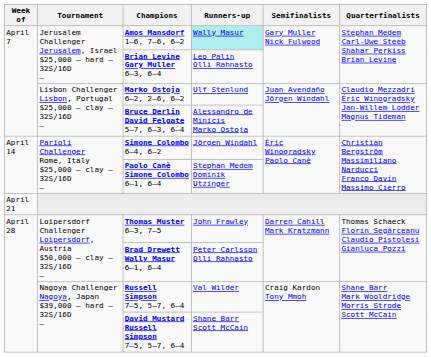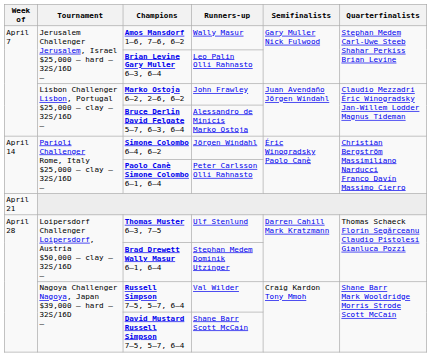Amos Mansdorf 1–6, 7–6, 6–2 | Runners-up: paleturquoise background -> no background
Marko Ostoja 6–2, 2–6, 6–2 | Runners-up: Ulf Stenlund -> John Frawley
Paolo Canè Simone Colombo 6–1, 6–4 | Runners-up: Stephan Medem Dominik Utzinger -> Peter Carlsson Olli Rahnasto
Thomas Muster 6–3, 7–5 | Runners-up: John Frawley -> Ulf Stenlund
Brad Drewett Wally Masur 6–1, 6–4 | Runners-up: Peter Carlsson Olli Rahnasto -> Stephan Medem Dominik Utzinger
